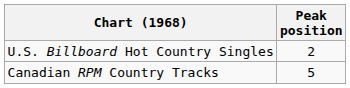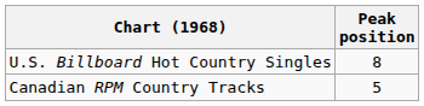U.S. Billboard Hot Country Singles | Peak position: 2 -> 8
